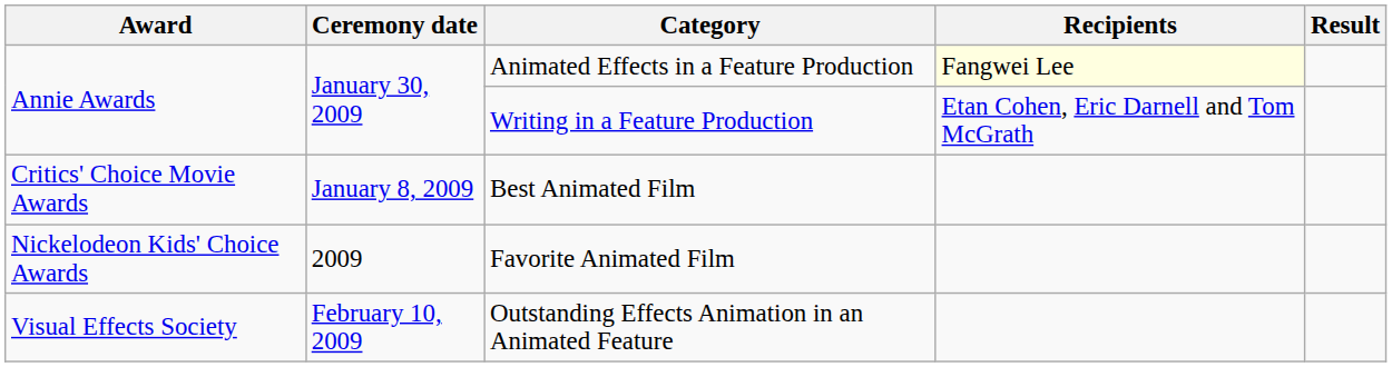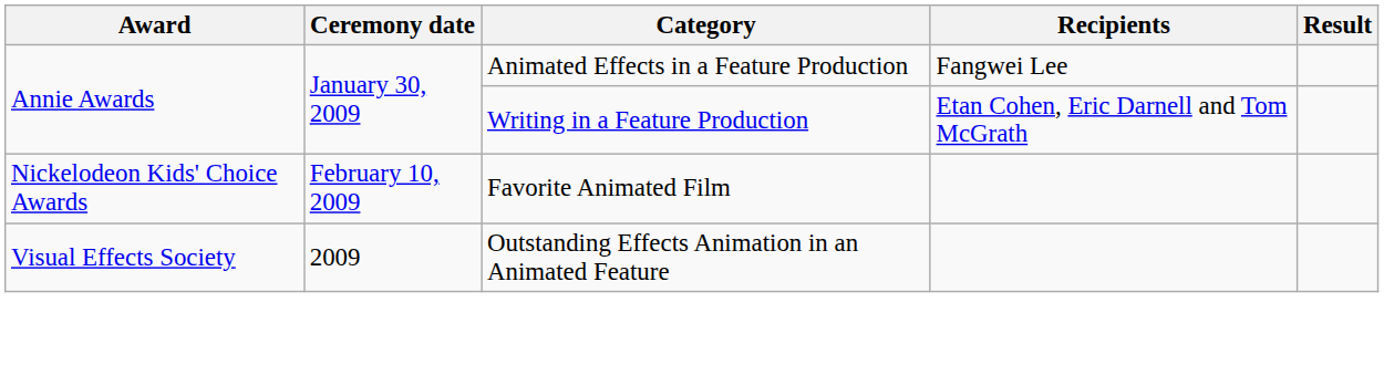Animated Effects in a Feature Production | Recipients: lightyellow background -> no background
- row: Critics' Choice Movie Awards | January 8, 2009 | Best Animated Film
Favorite Animated Film | Ceremony date: 2009 -> February 10, 2009
Outstanding Effects Animation in an Animated Feature | Ceremony date: February 10, 2009 -> 2009
